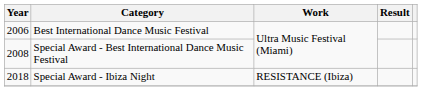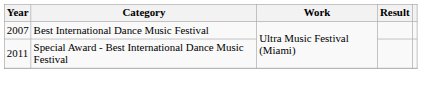Best International Dance Music Festival | Year: 2006 -> 2007
Special Award - Best International Dance Music Festival | Year: 2008 -> 2011
- row: 2018 | Special Award - Ibiza Night | RESISTANCE (Ibiza)
